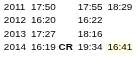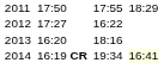2012 | column 3: 16:20 -> 17:27
2013 | column 3: 17:27 -> 16:20
